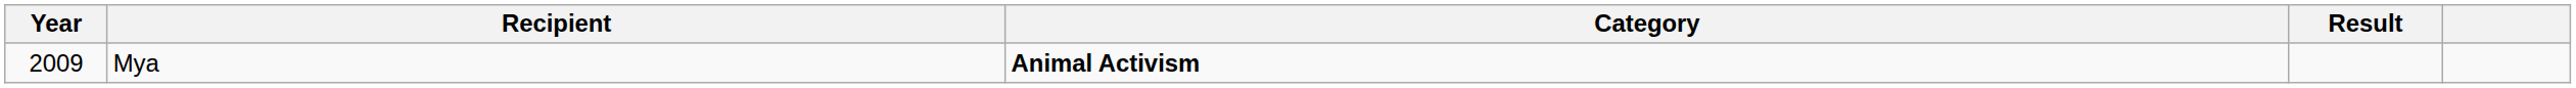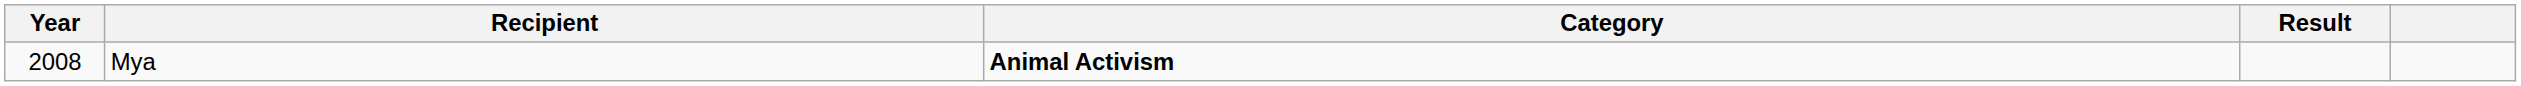Mya | Year: 2009 -> 2008
